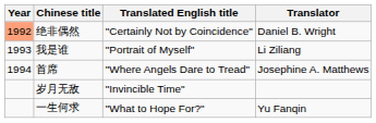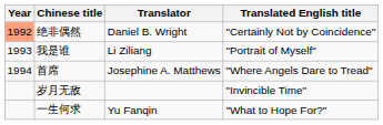columns swapped: Translated English title <-> Translator
